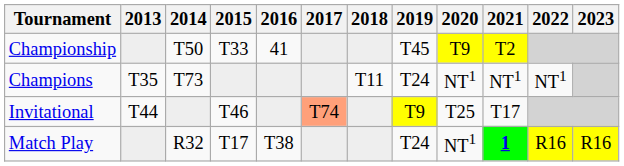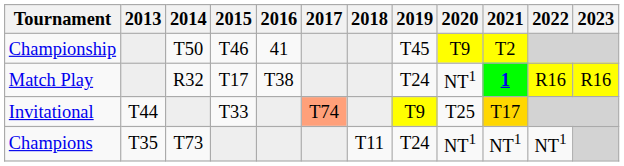Championship | 2015: T33 -> T46
rows swapped: Match Play <-> Champions
Invitational | 2015: T46 -> T33
Invitational | 2021: no background -> gold background
